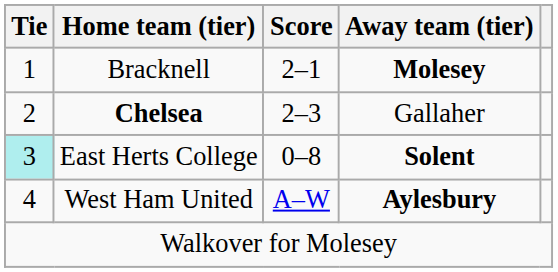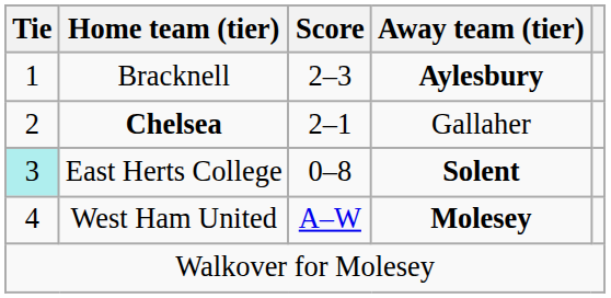Bracknell | Score: 2–1 -> 2–3
Bracknell | Away team (tier): Molesey -> Aylesbury
Chelsea | Score: 2–3 -> 2–1
West Ham United | Away team (tier): Aylesbury -> Molesey
